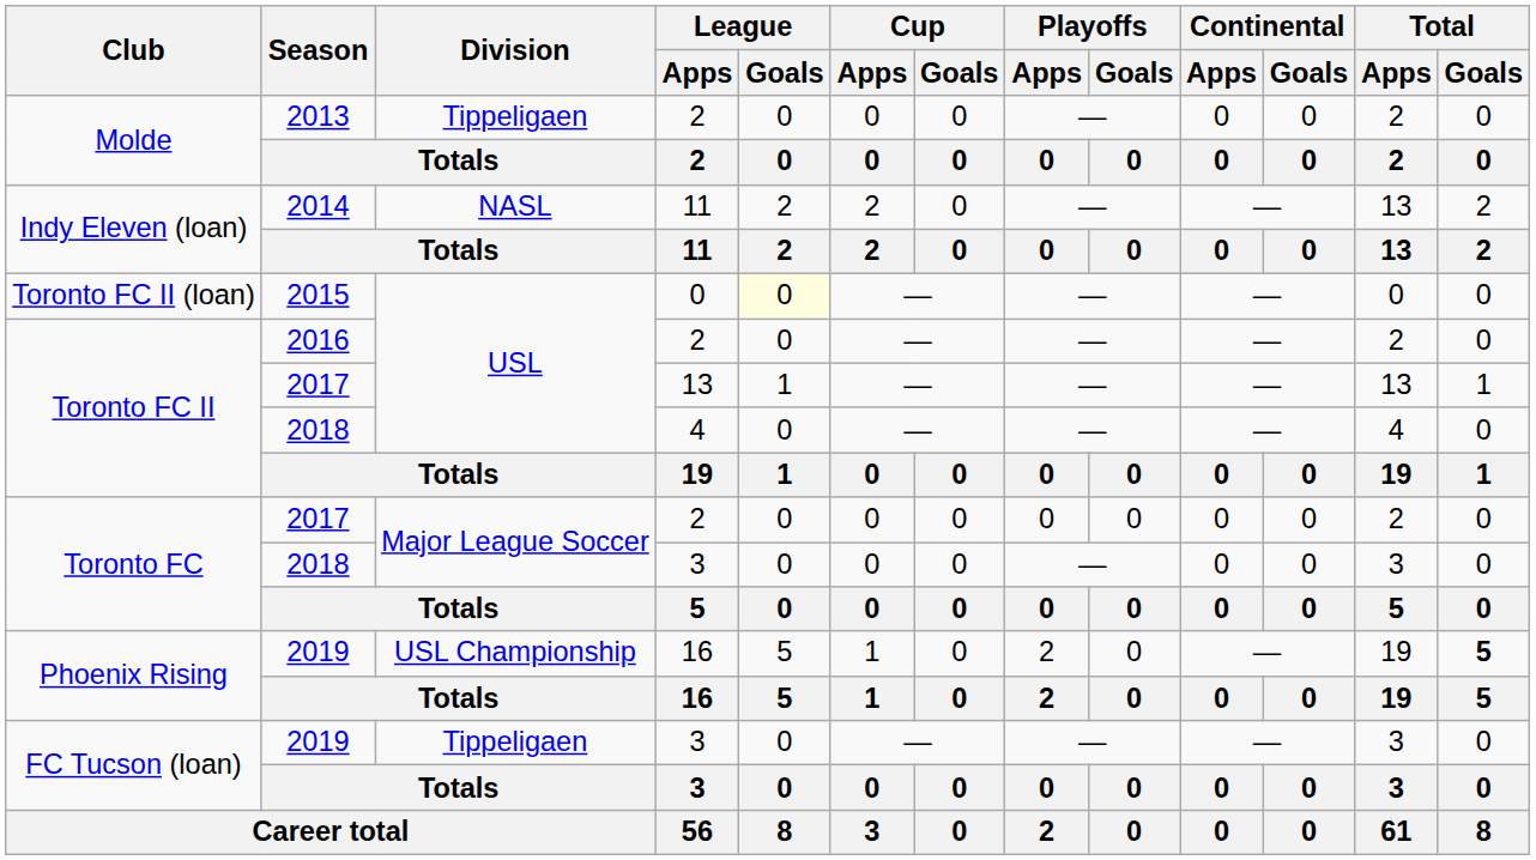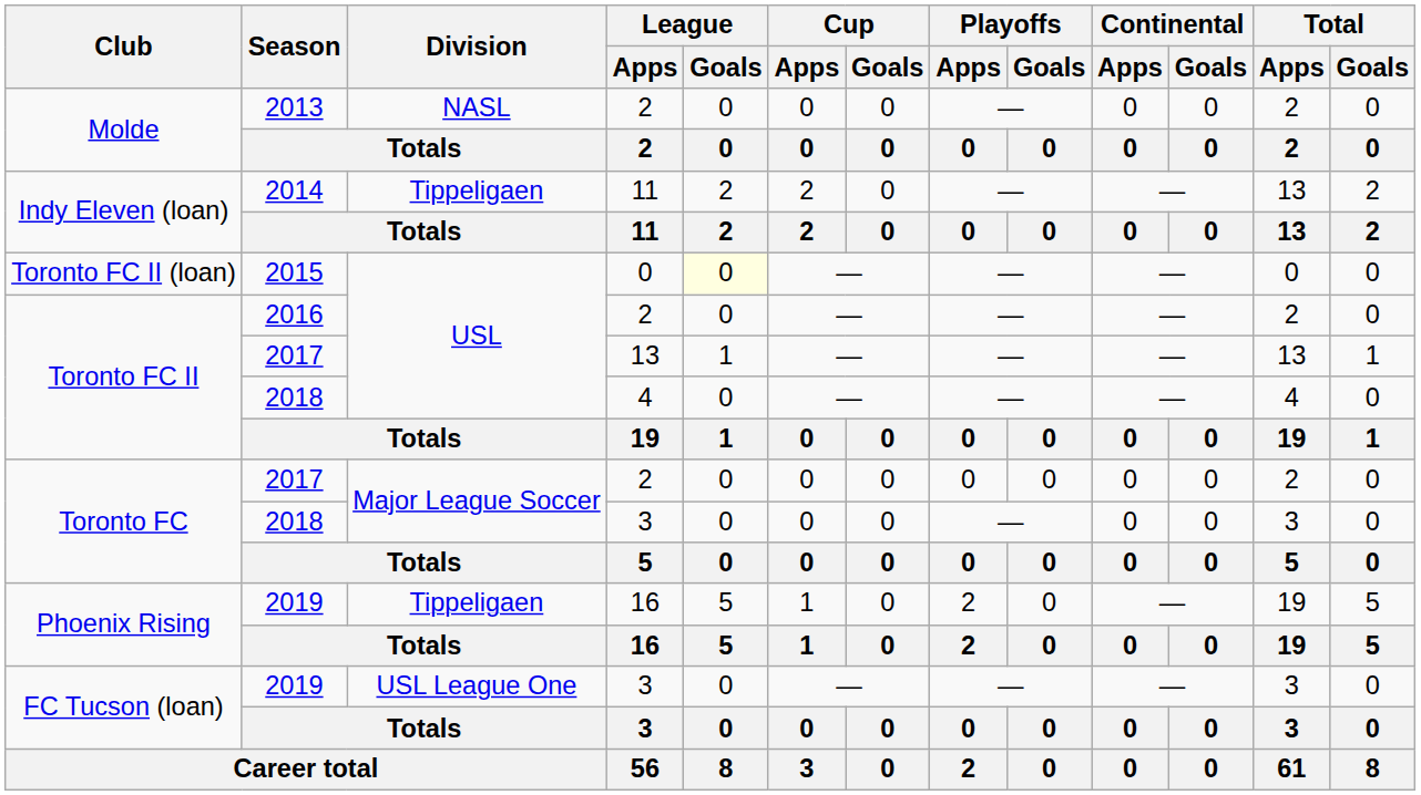Molde / 2013 | Division: Tippeligaen -> NASL
Indy Eleven (loan) / 2014 | Division: NASL -> Tippeligaen
Phoenix Rising / 2019 | Division: USL Championship -> Tippeligaen
Phoenix Rising / 2019 | Total / Goals: bold -> normal
FC Tucson (loan) / 2019 | Division: Tippeligaen -> USL League One
